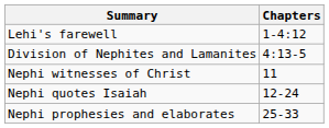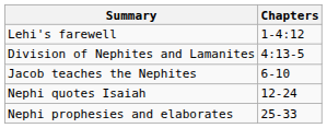+ row: Jacob teaches the Nephites | 6-10
- row: Nephi witnesses of Christ | 11
